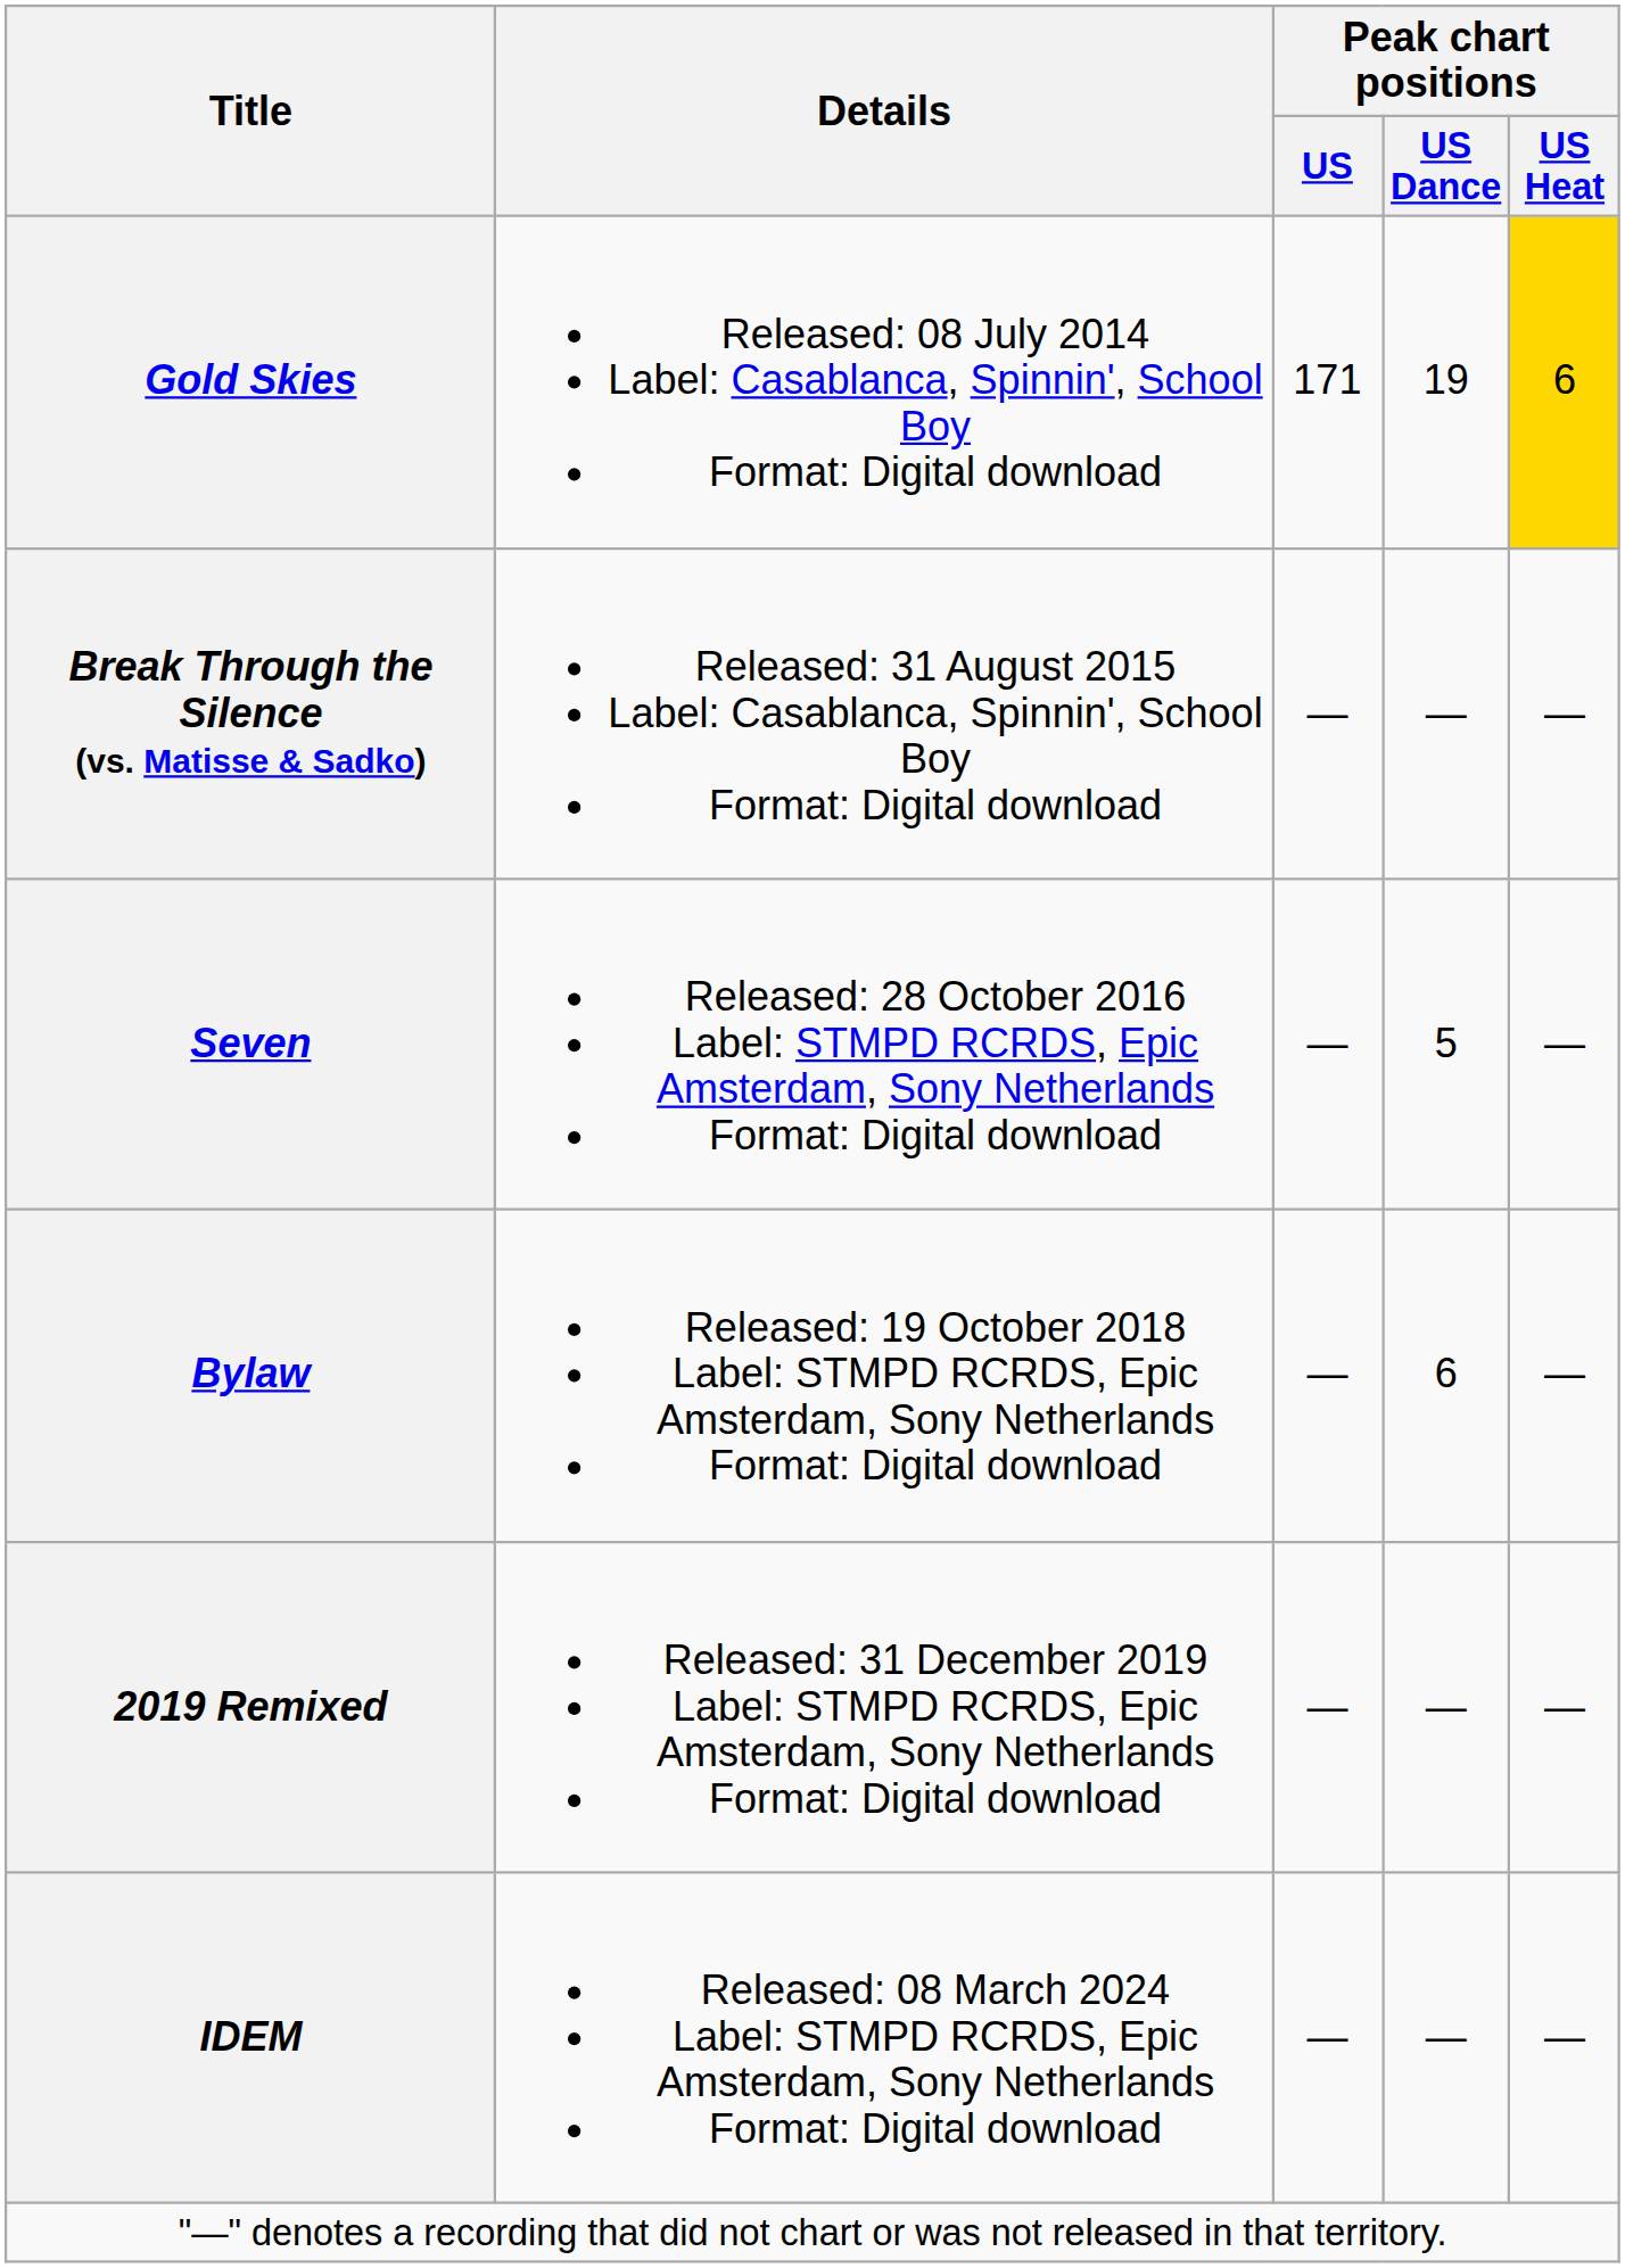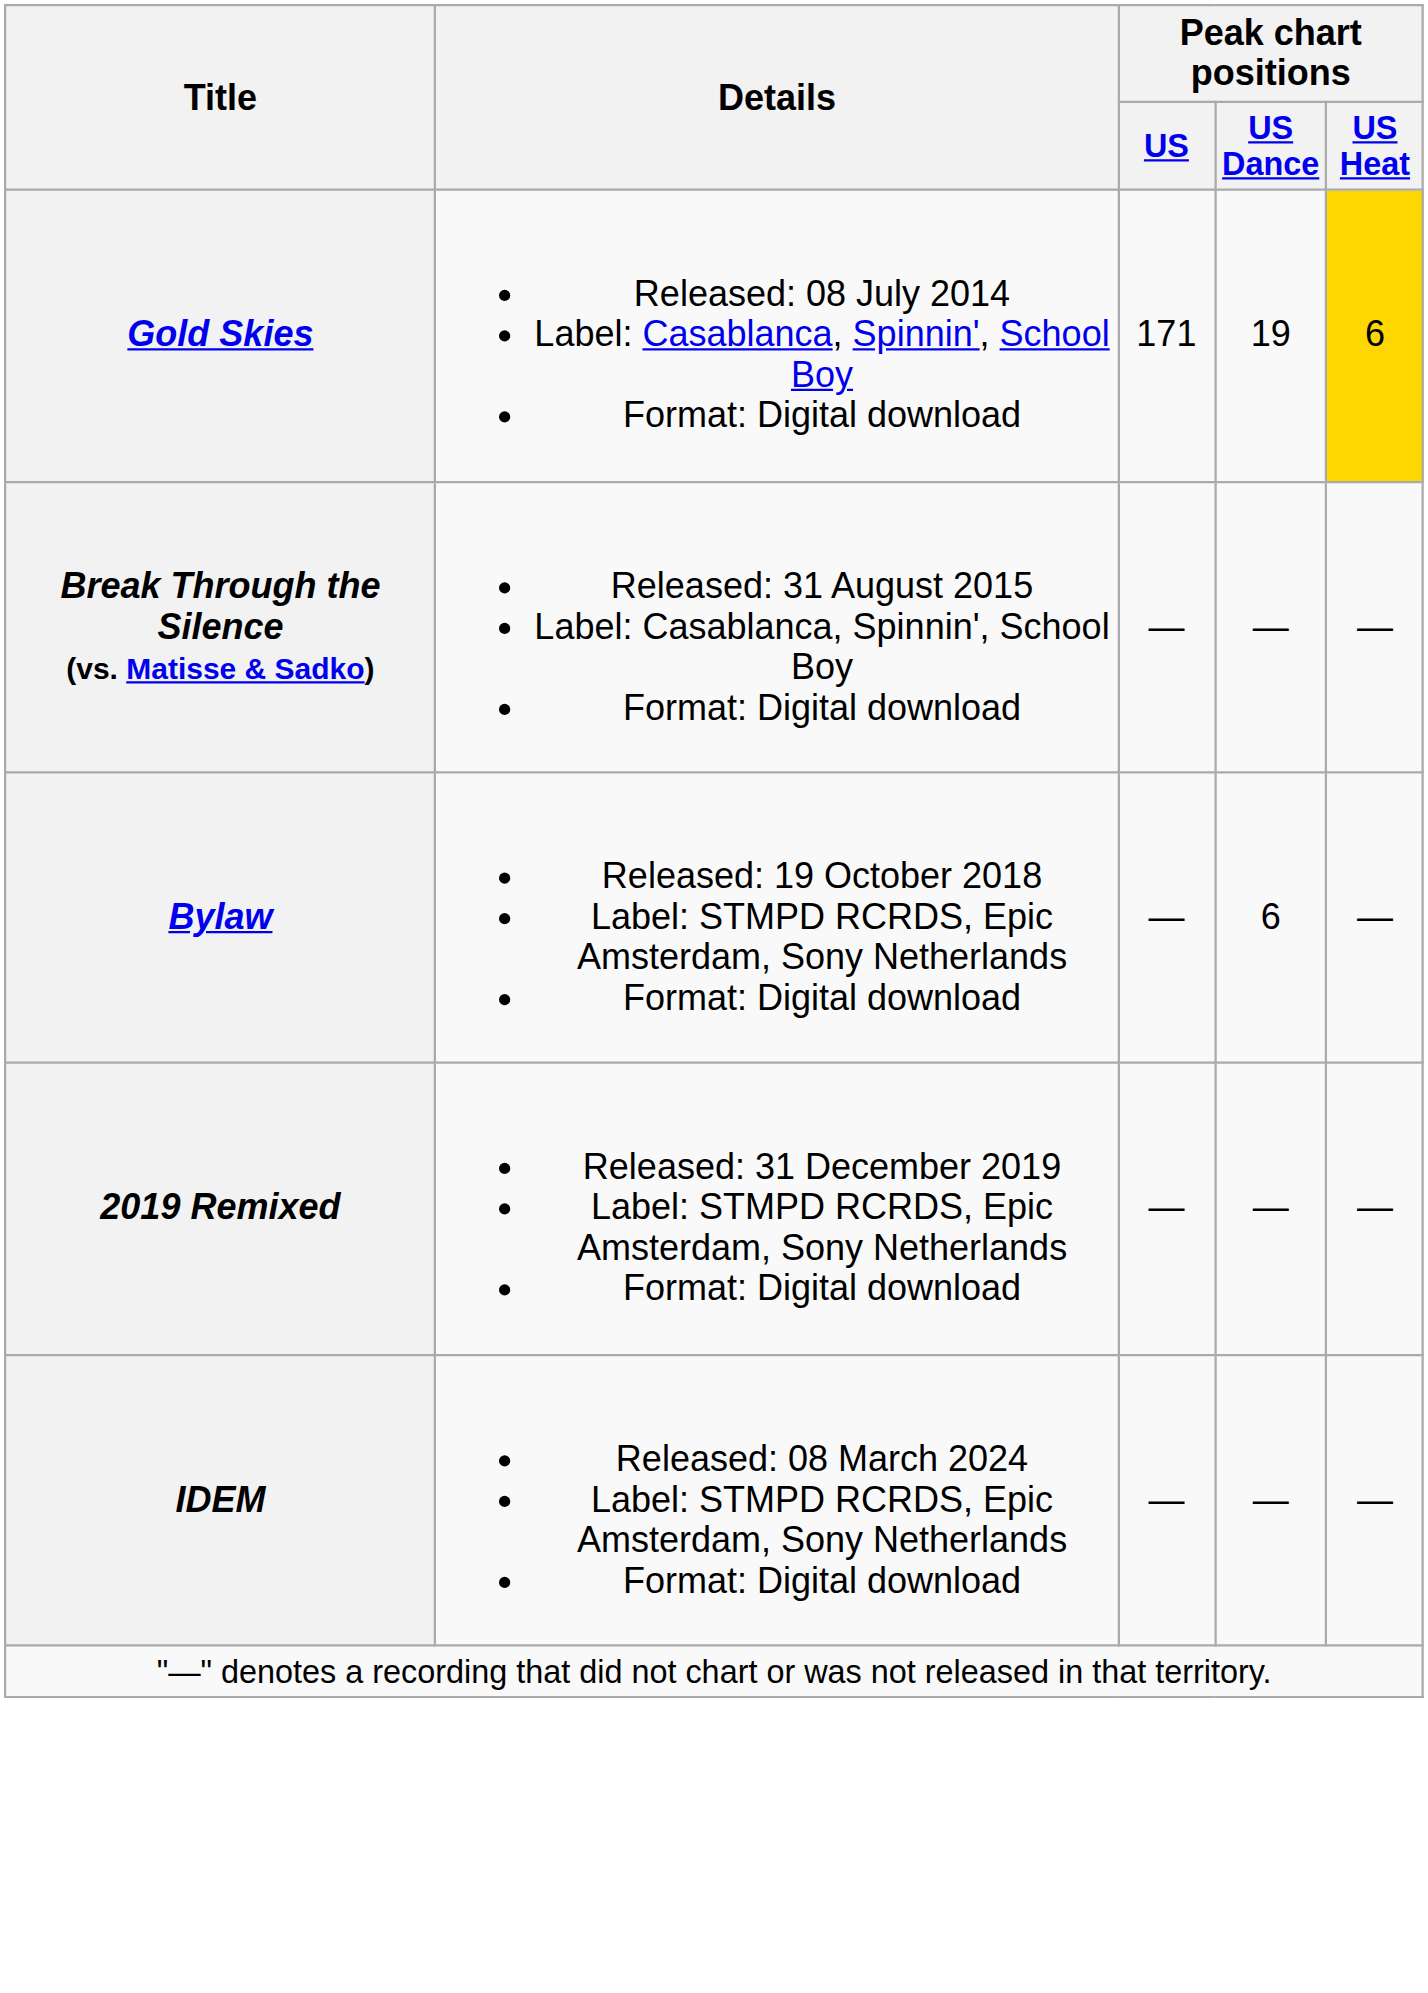- row: Seven | Released: 28 October 2016 Label: STMPD RCRDS, Epic Amsterdam, Sony Netherlands Format: Digital download | — | 5 | —
